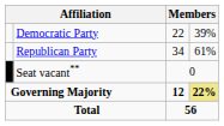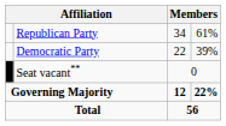rows swapped: Republican Party <-> Democratic Party
Governing Majority | column 4: khaki background -> no background
